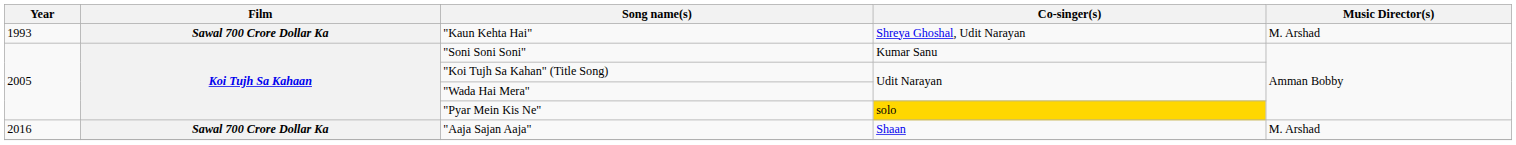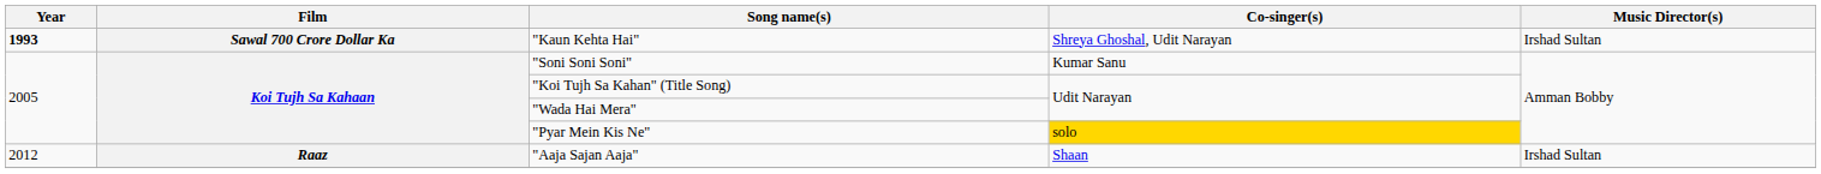"Kaun Kehta Hai" | Year: normal -> bold
"Kaun Kehta Hai" | Music Director(s): M. Arshad -> Irshad Sultan
"Aaja Sajan Aaja" | Year: 2016 -> 2012
"Aaja Sajan Aaja" | Film: Sawal 700 Crore Dollar Ka -> Raaz
"Aaja Sajan Aaja" | Music Director(s): M. Arshad -> Irshad Sultan
